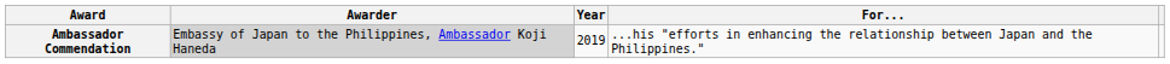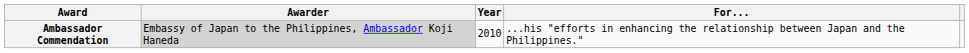Ambassador Commendation | Year: 2019 -> 2010
